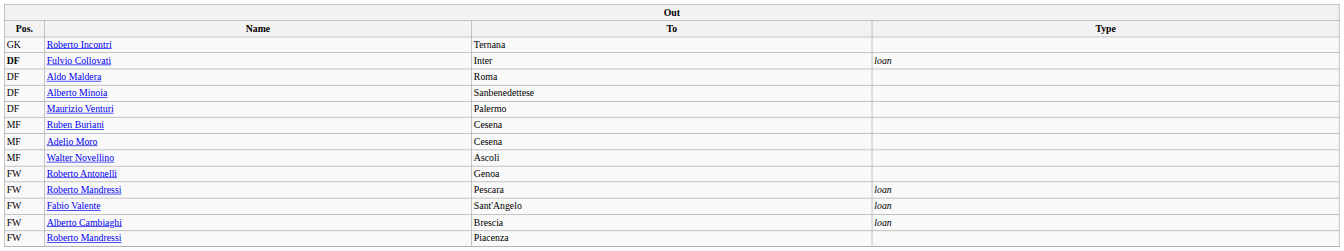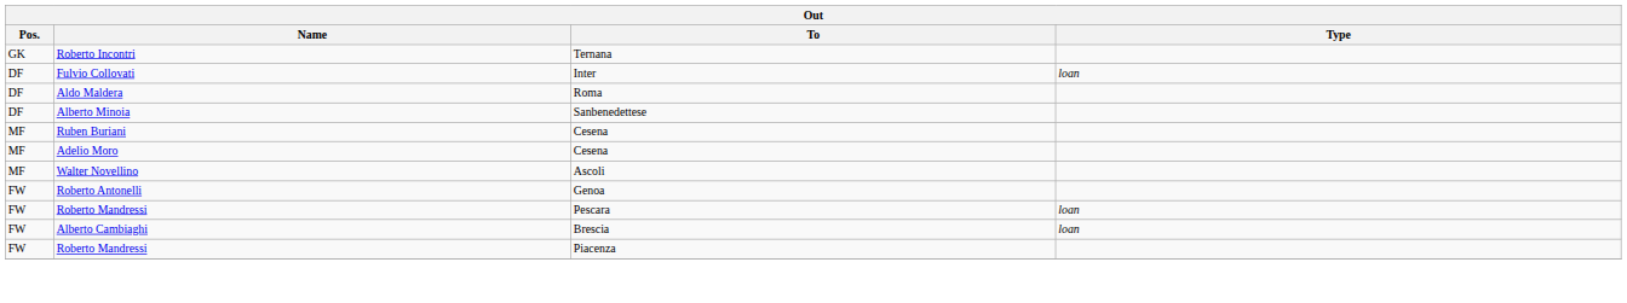Fulvio Collovati | Pos.: bold -> normal
- row: DF | Maurizio Venturi | Palermo
- row: FW | Fabio Valente | Sant'Angelo | loan
